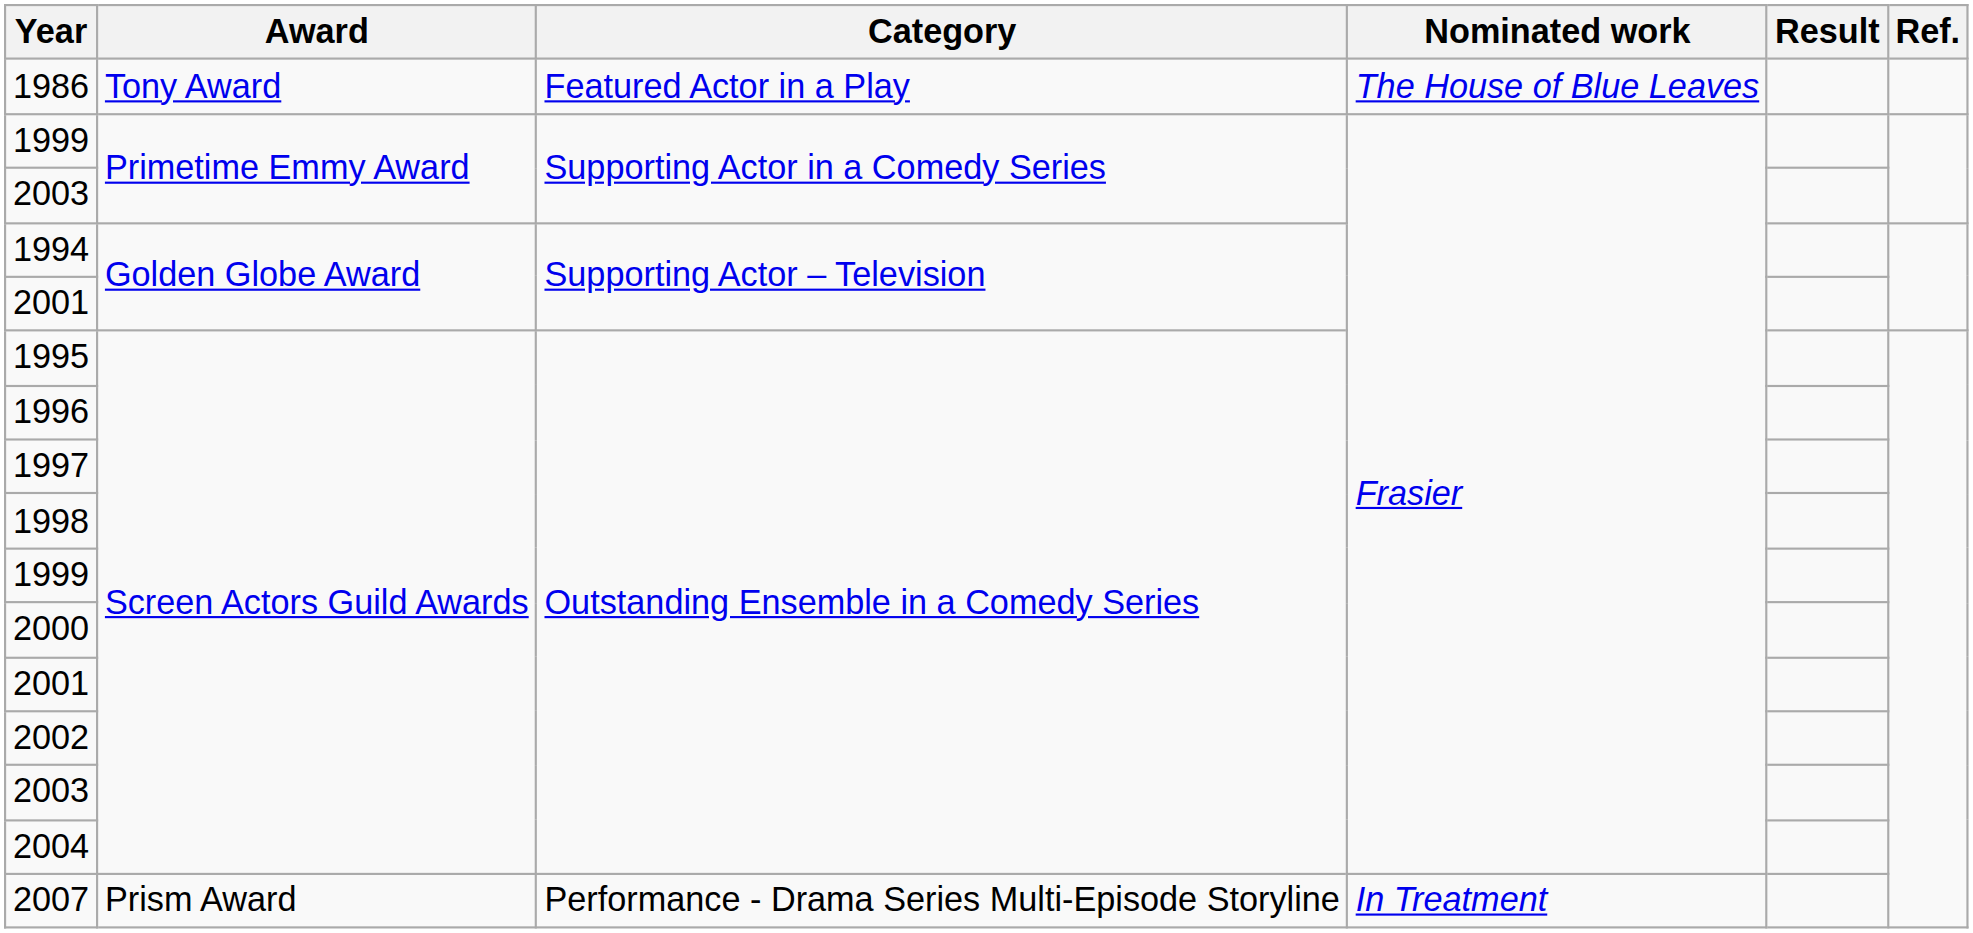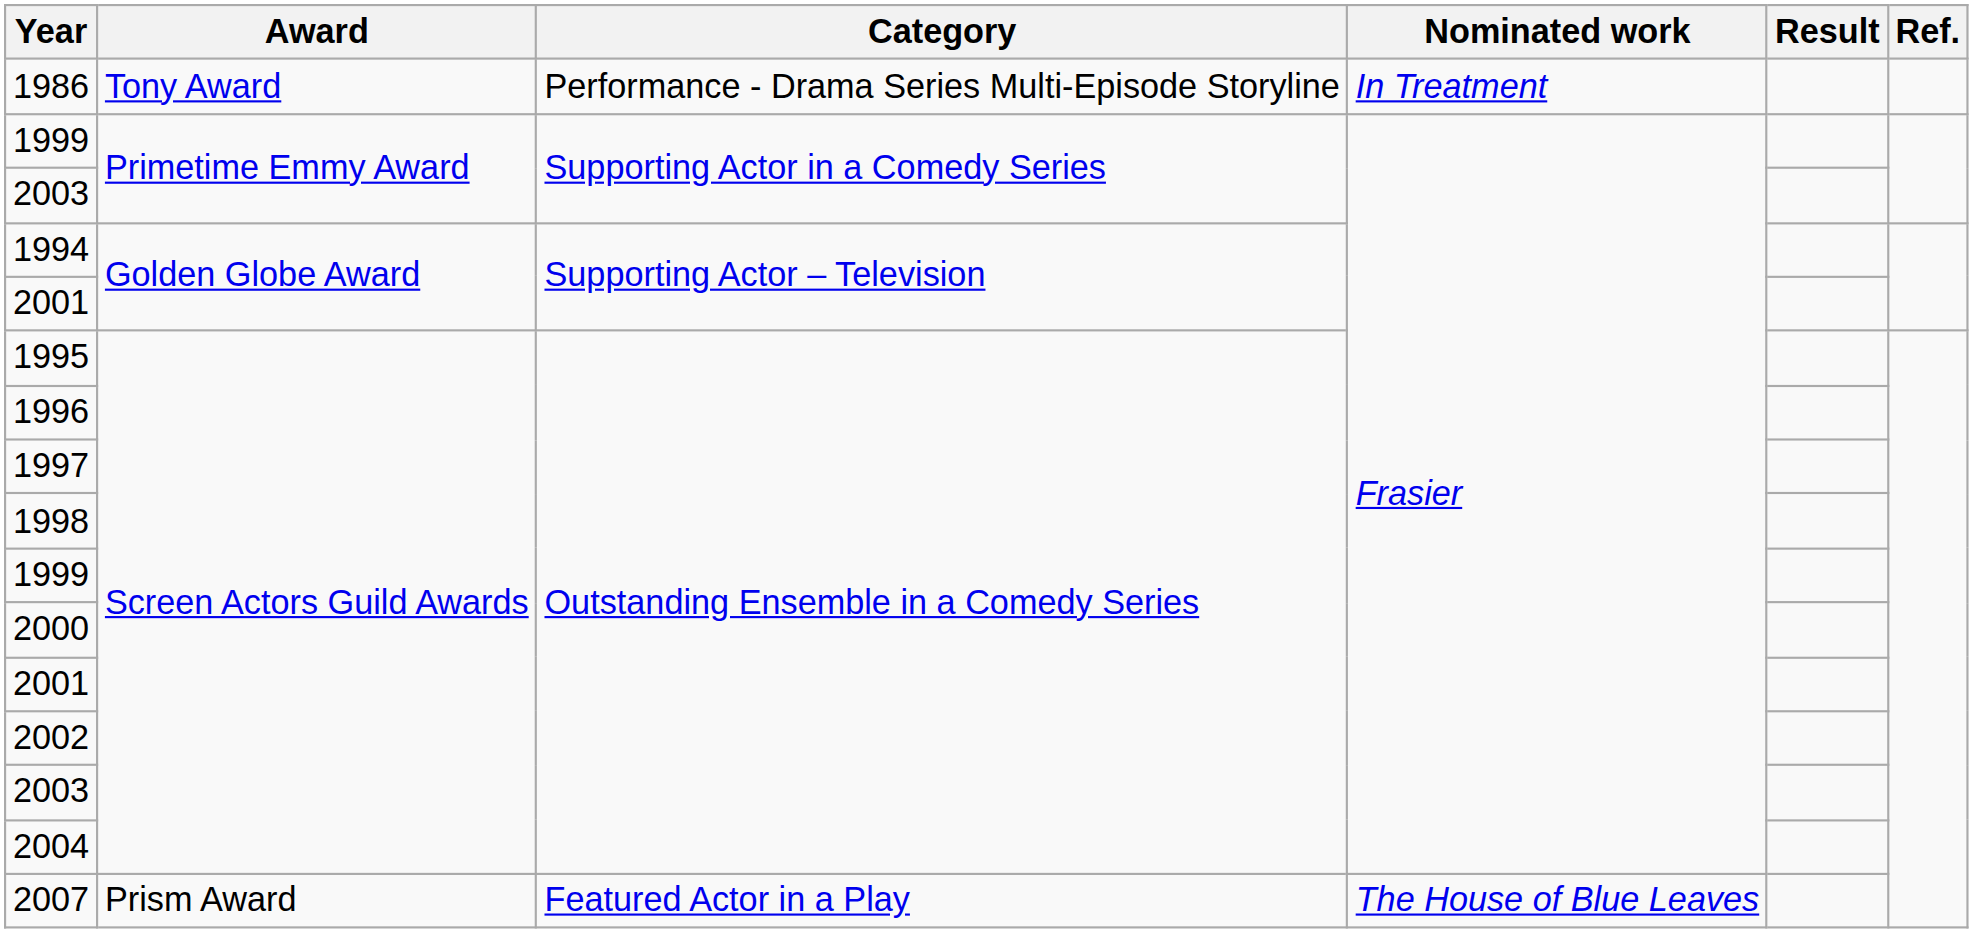1986 | Category: Featured Actor in a Play -> Performance - Drama Series Multi-Episode Storyline
1986 | Nominated work: The House of Blue Leaves -> In Treatment
2007 | Category: Performance - Drama Series Multi-Episode Storyline -> Featured Actor in a Play
2007 | Nominated work: In Treatment -> The House of Blue Leaves
